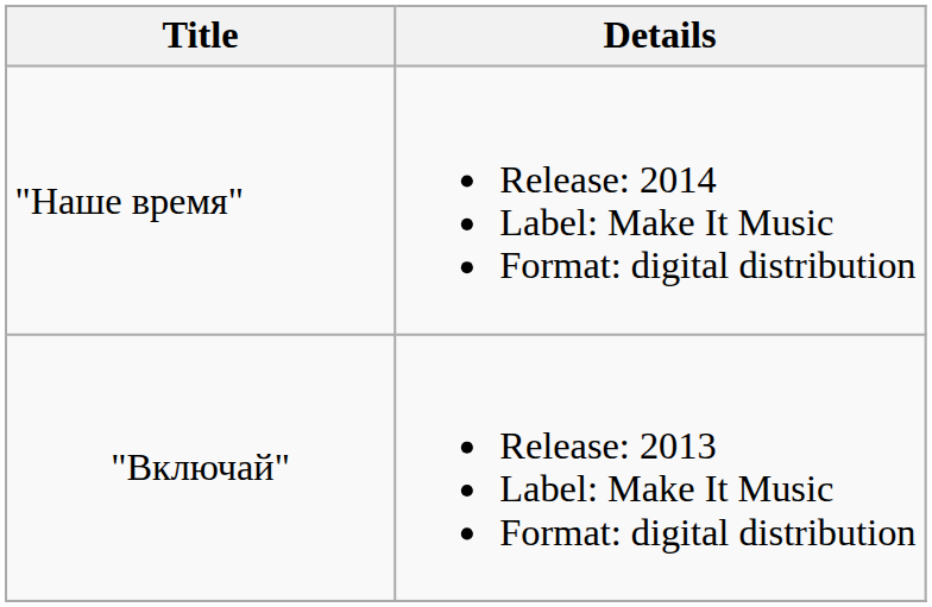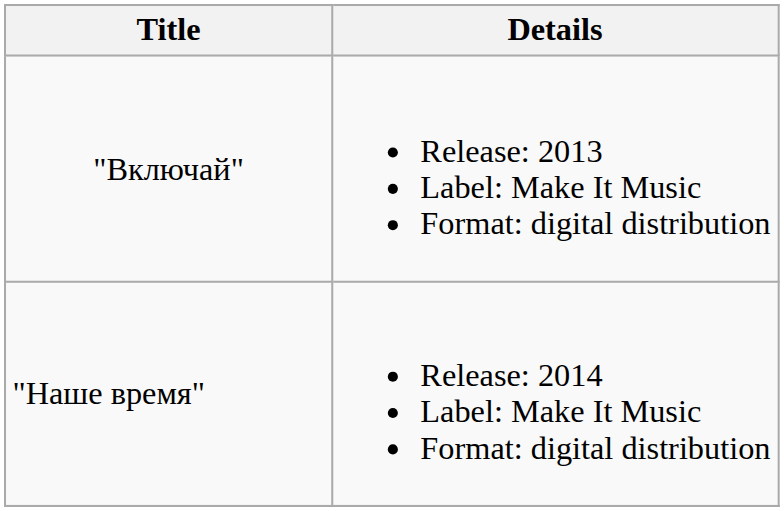rows swapped: "Включай" <-> "Наше время"
